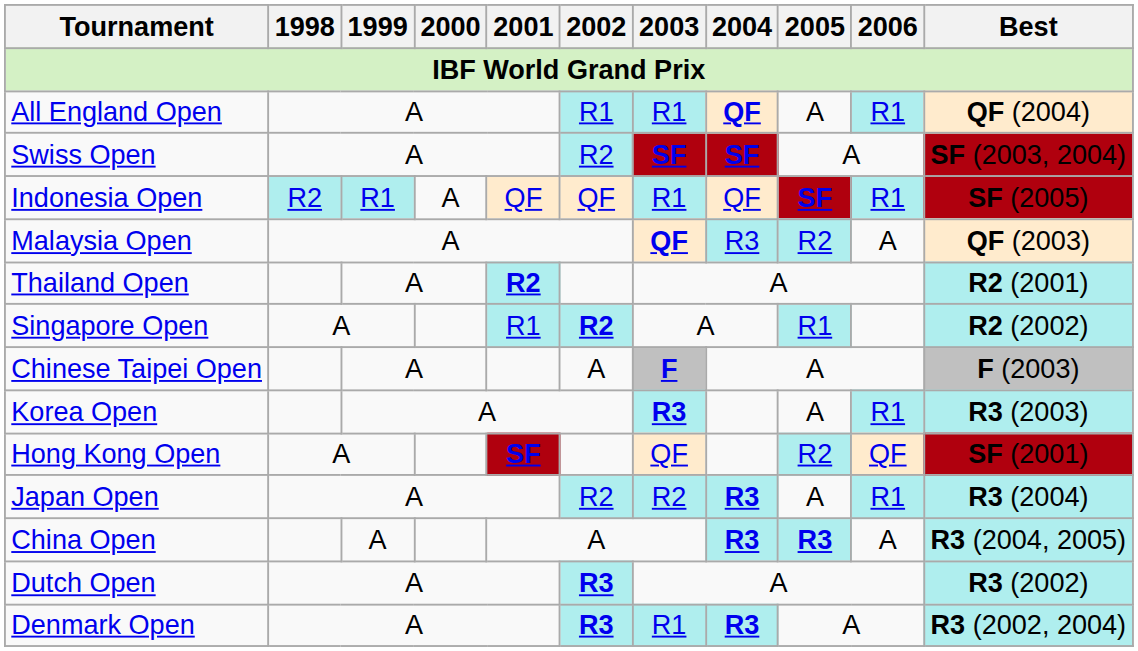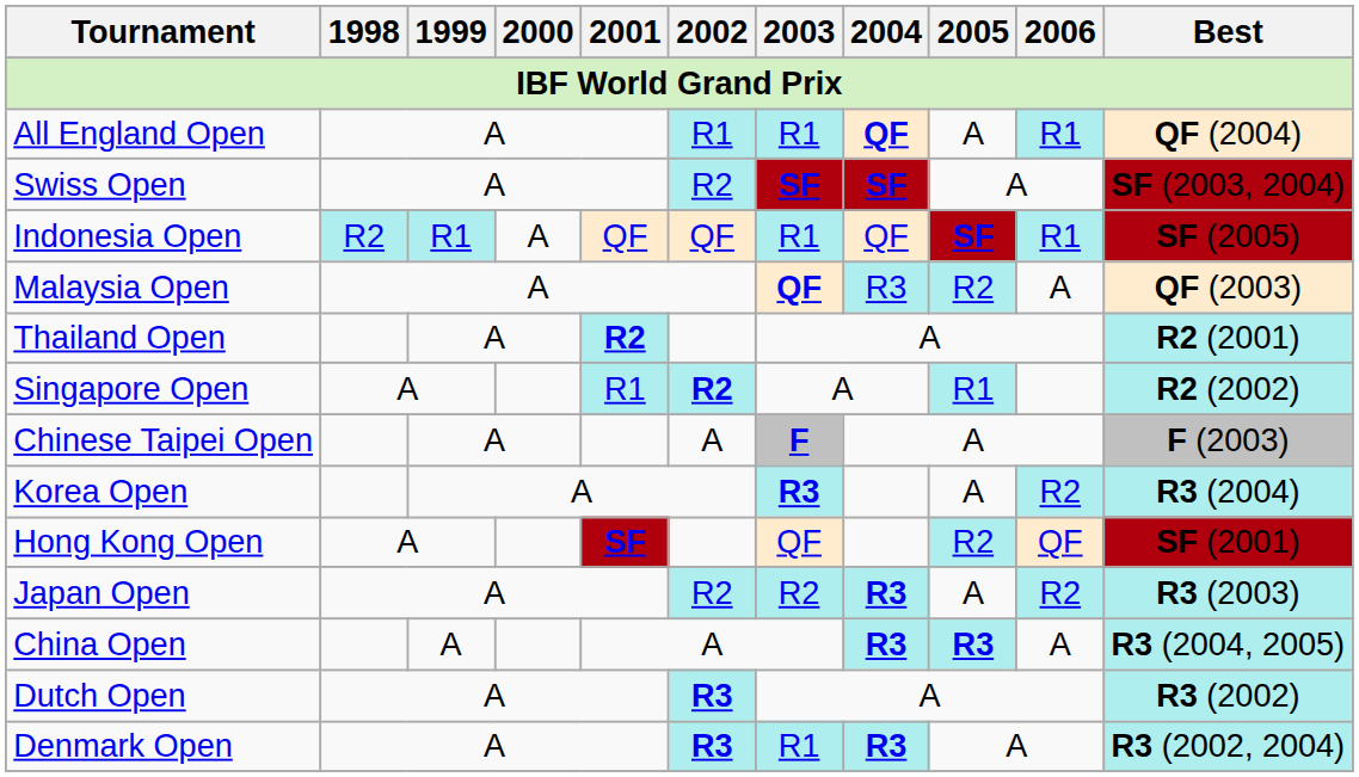Korea Open | 2006: R1 -> R2
Korea Open | Best: R3 (2003) -> R3 (2004)
Japan Open | 2006: R1 -> R2
Japan Open | Best: R3 (2004) -> R3 (2003)
